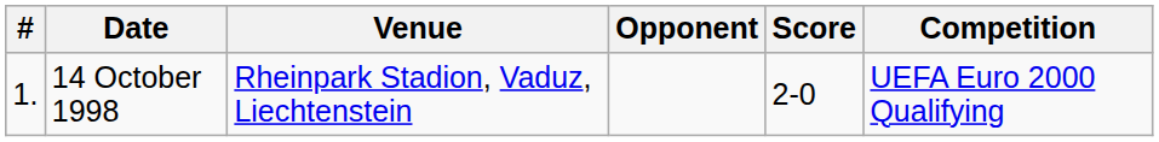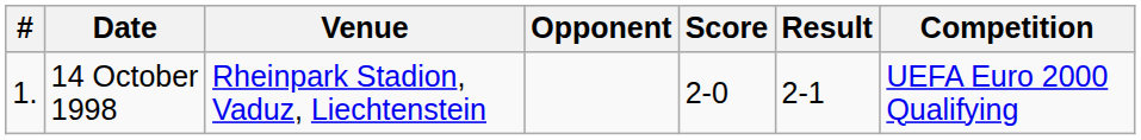+ column: Result | 2-1
